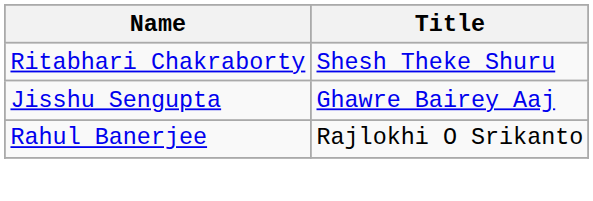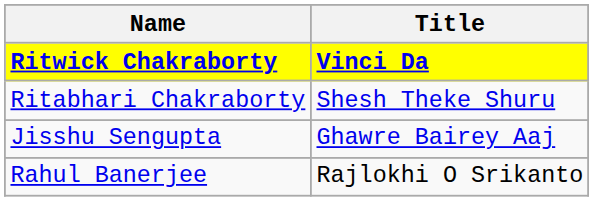+ row: Ritwick Chakraborty | Vinci Da
